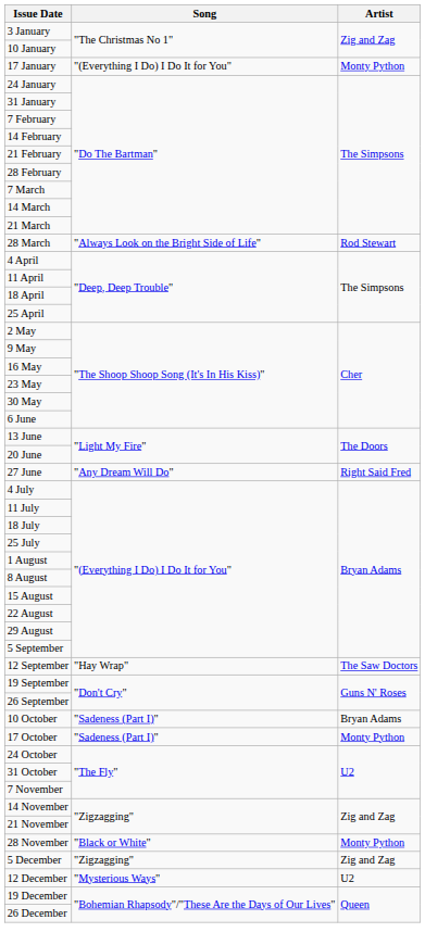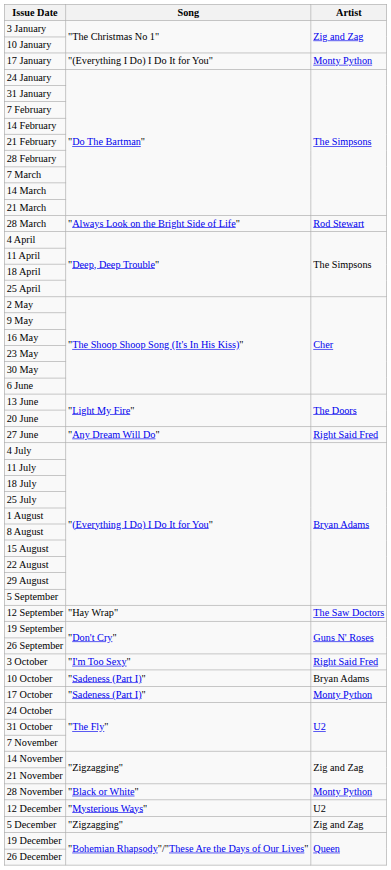+ row: 3 October | "I'm Too Sexy" | Right Said Fred
rows swapped: 5 December <-> 12 December
